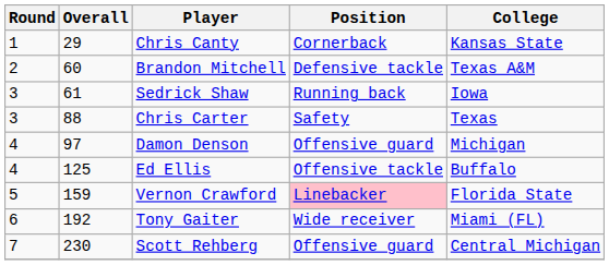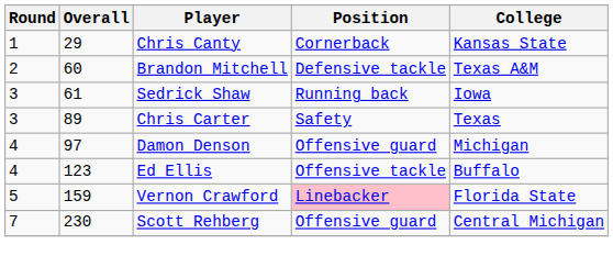Chris Carter | Overall: 88 -> 89
Ed Ellis | Overall: 125 -> 123
- row: 6 | 192 | Tony Gaiter | Wide receiver | Miami (FL)
